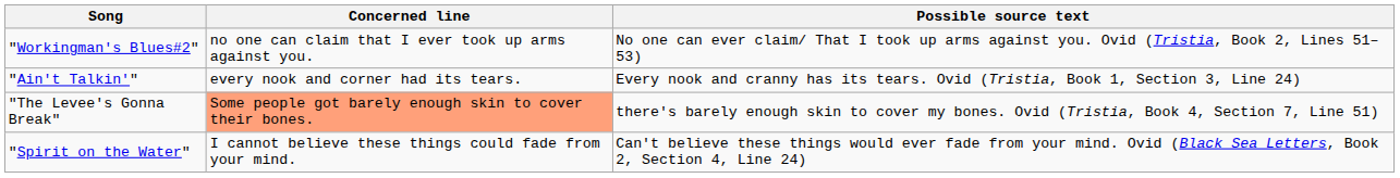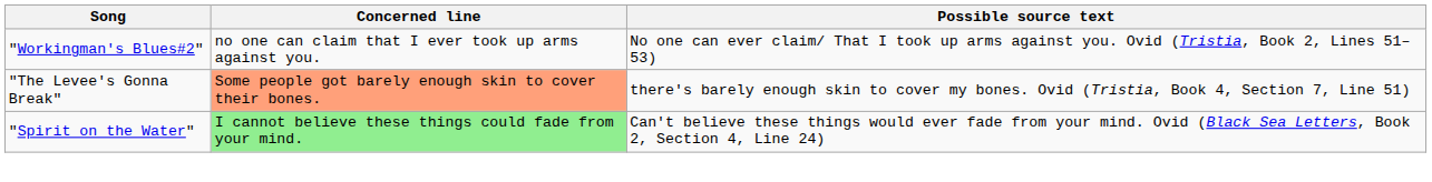- row: "Ain't Talkin'" | every nook and corner had its tears. | Every nook and cranny has its tears. Ovid (Tristia, Book 1, Section 3, Line 24)
"Spirit on the Water" | Concerned line: no background -> lightgreen background
